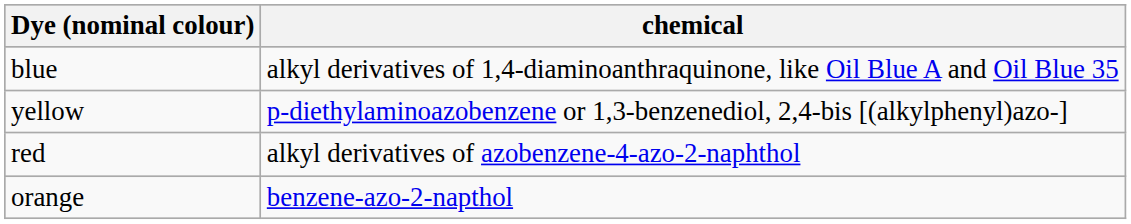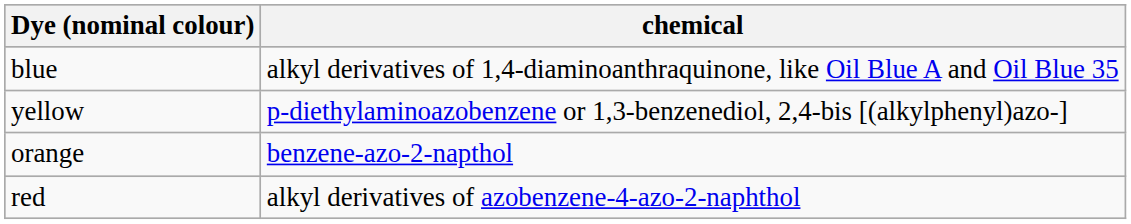rows swapped: red <-> orange
